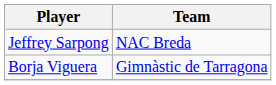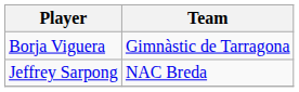rows swapped: Borja Viguera <-> Jeffrey Sarpong
